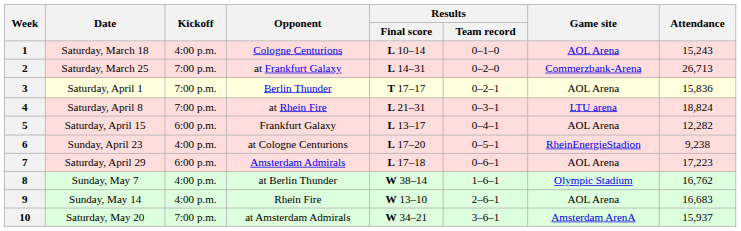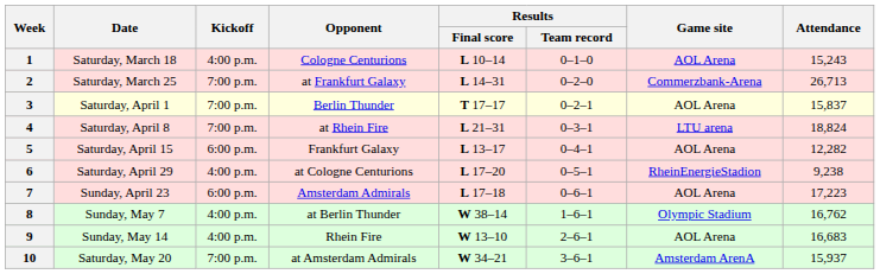3 | Attendance: 15,836 -> 15,837
6 | Date: Sunday, April 23 -> Saturday, April 29
7 | Date: Saturday, April 29 -> Sunday, April 23
